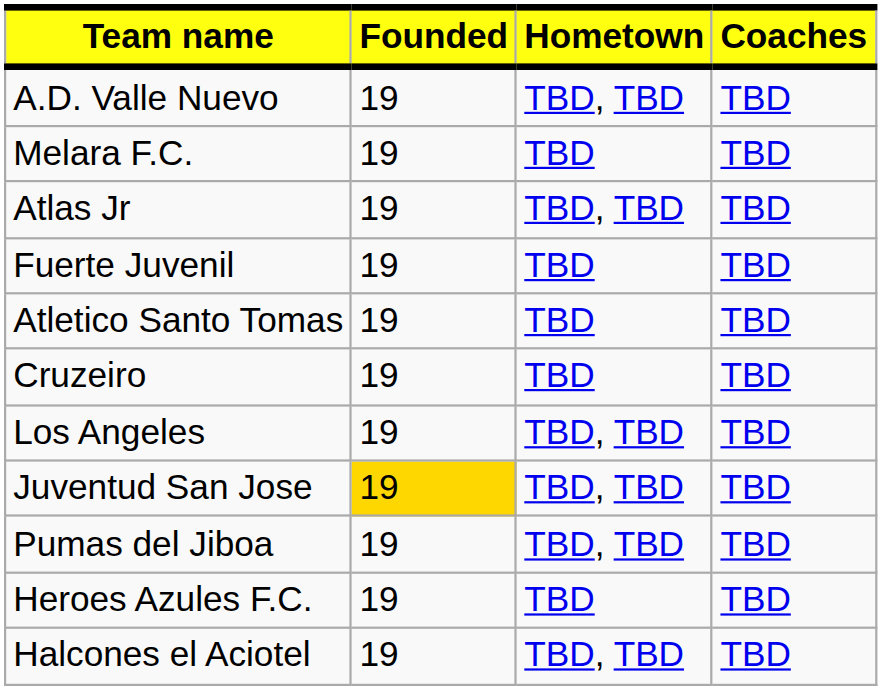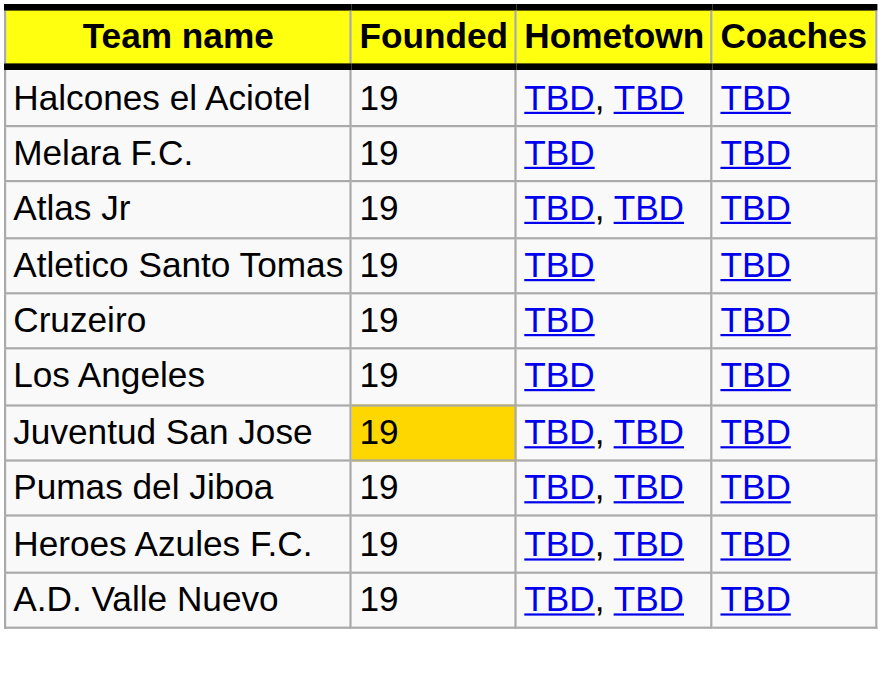rows swapped: A.D. Valle Nuevo <-> Halcones el Aciotel
- row: Fuerte Juvenil | 19 | TBD | TBD
Los Angeles | Hometown: TBD, TBD -> TBD
Heroes Azules F.C. | Hometown: TBD -> TBD, TBD
